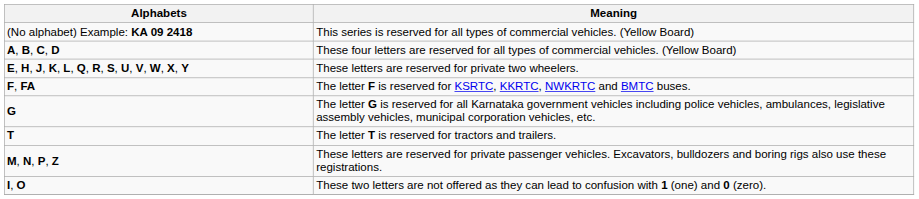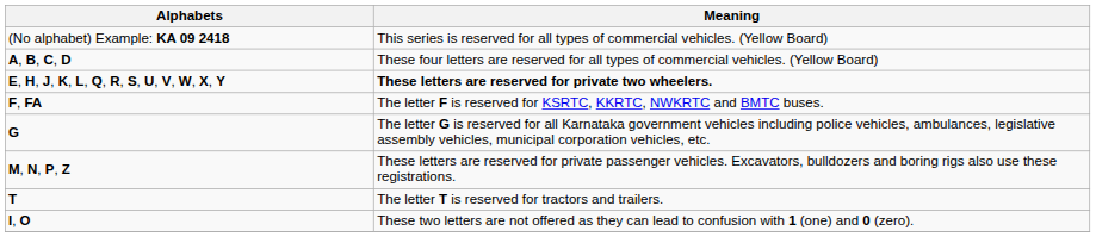E, H, J, K, L, Q, R, S, U, V, W, X, Y | Meaning: normal -> bold
rows swapped: M, N, P, Z <-> T
